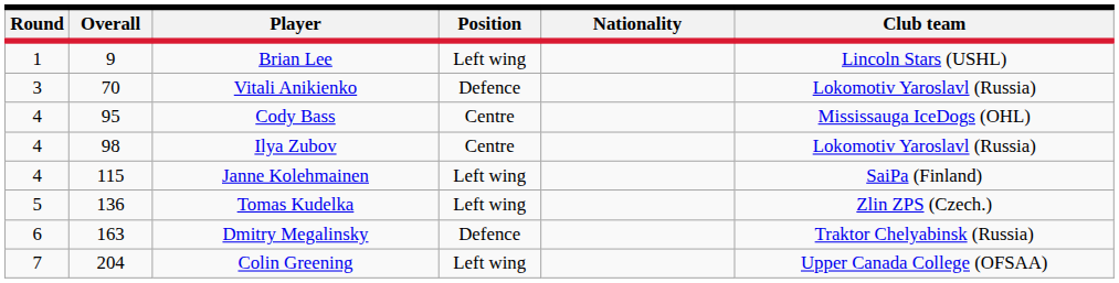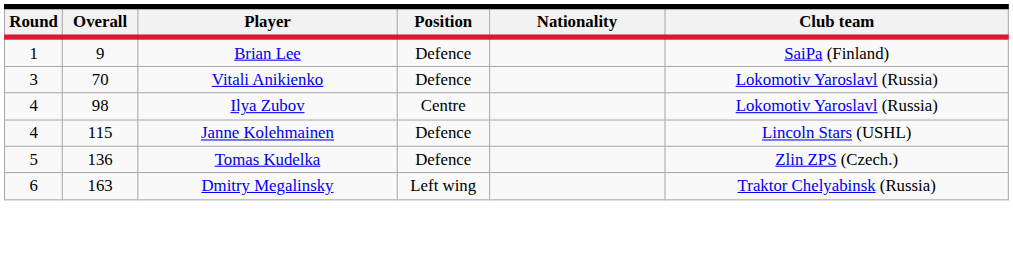Brian Lee | Position: Left wing -> Defence
Brian Lee | Club team: Lincoln Stars (USHL) -> SaiPa (Finland)
- row: 4 | 95 | Cody Bass | Centre | Mississauga IceDogs (OHL)
Janne Kolehmainen | Position: Left wing -> Defence
Janne Kolehmainen | Club team: SaiPa (Finland) -> Lincoln Stars (USHL)
Tomas Kudelka | Position: Left wing -> Defence
Dmitry Megalinsky | Position: Defence -> Left wing
- row: 7 | 204 | Colin Greening | Left wing | Upper Canada College (OFSAA)
